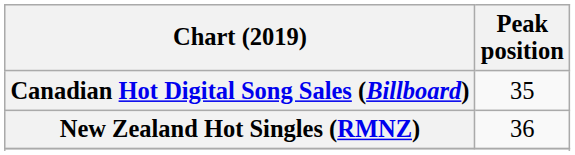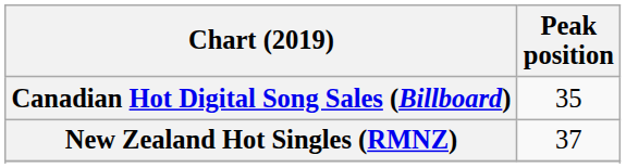New Zealand Hot Singles (RMNZ) | Peak position: 36 -> 37
